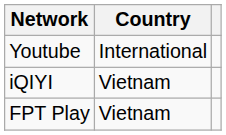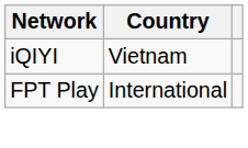- row: Youtube | International
FPT Play | Country: Vietnam -> International
